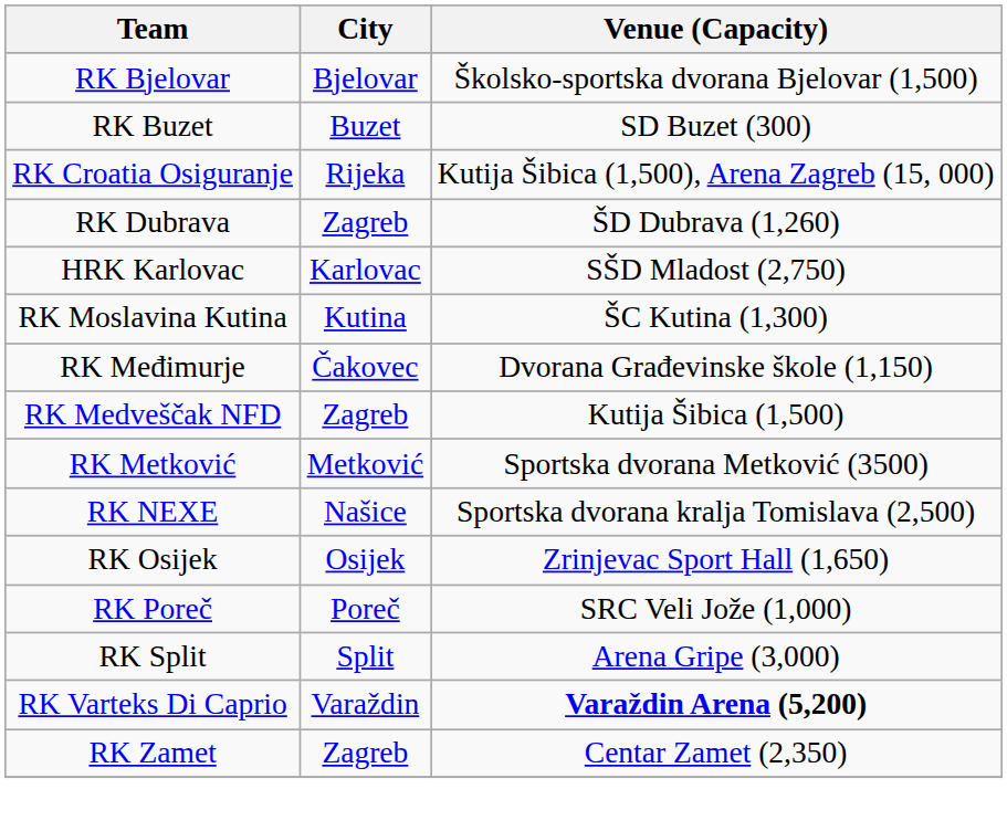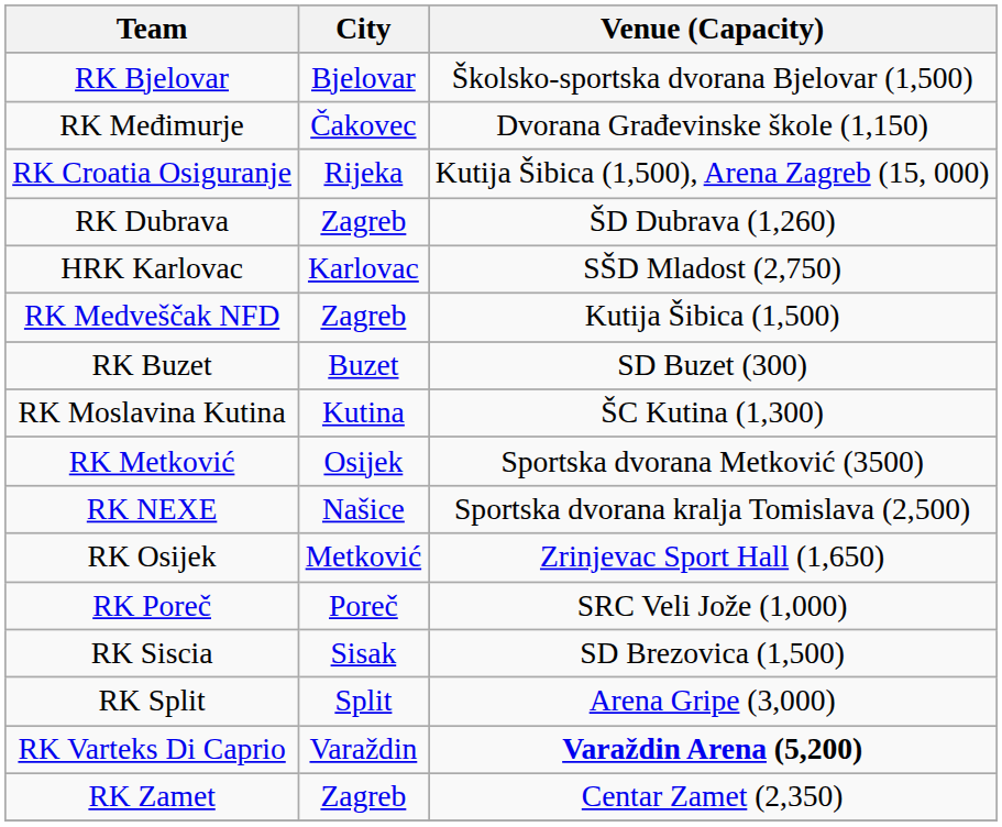rows swapped: RK Buzet <-> RK Međimurje
rows swapped: RK Medveščak NFD <-> RK Moslavina Kutina
RK Metković | City: Metković -> Osijek
RK Osijek | City: Osijek -> Metković
+ row: RK Siscia | Sisak | SD Brezovica (1,500)
